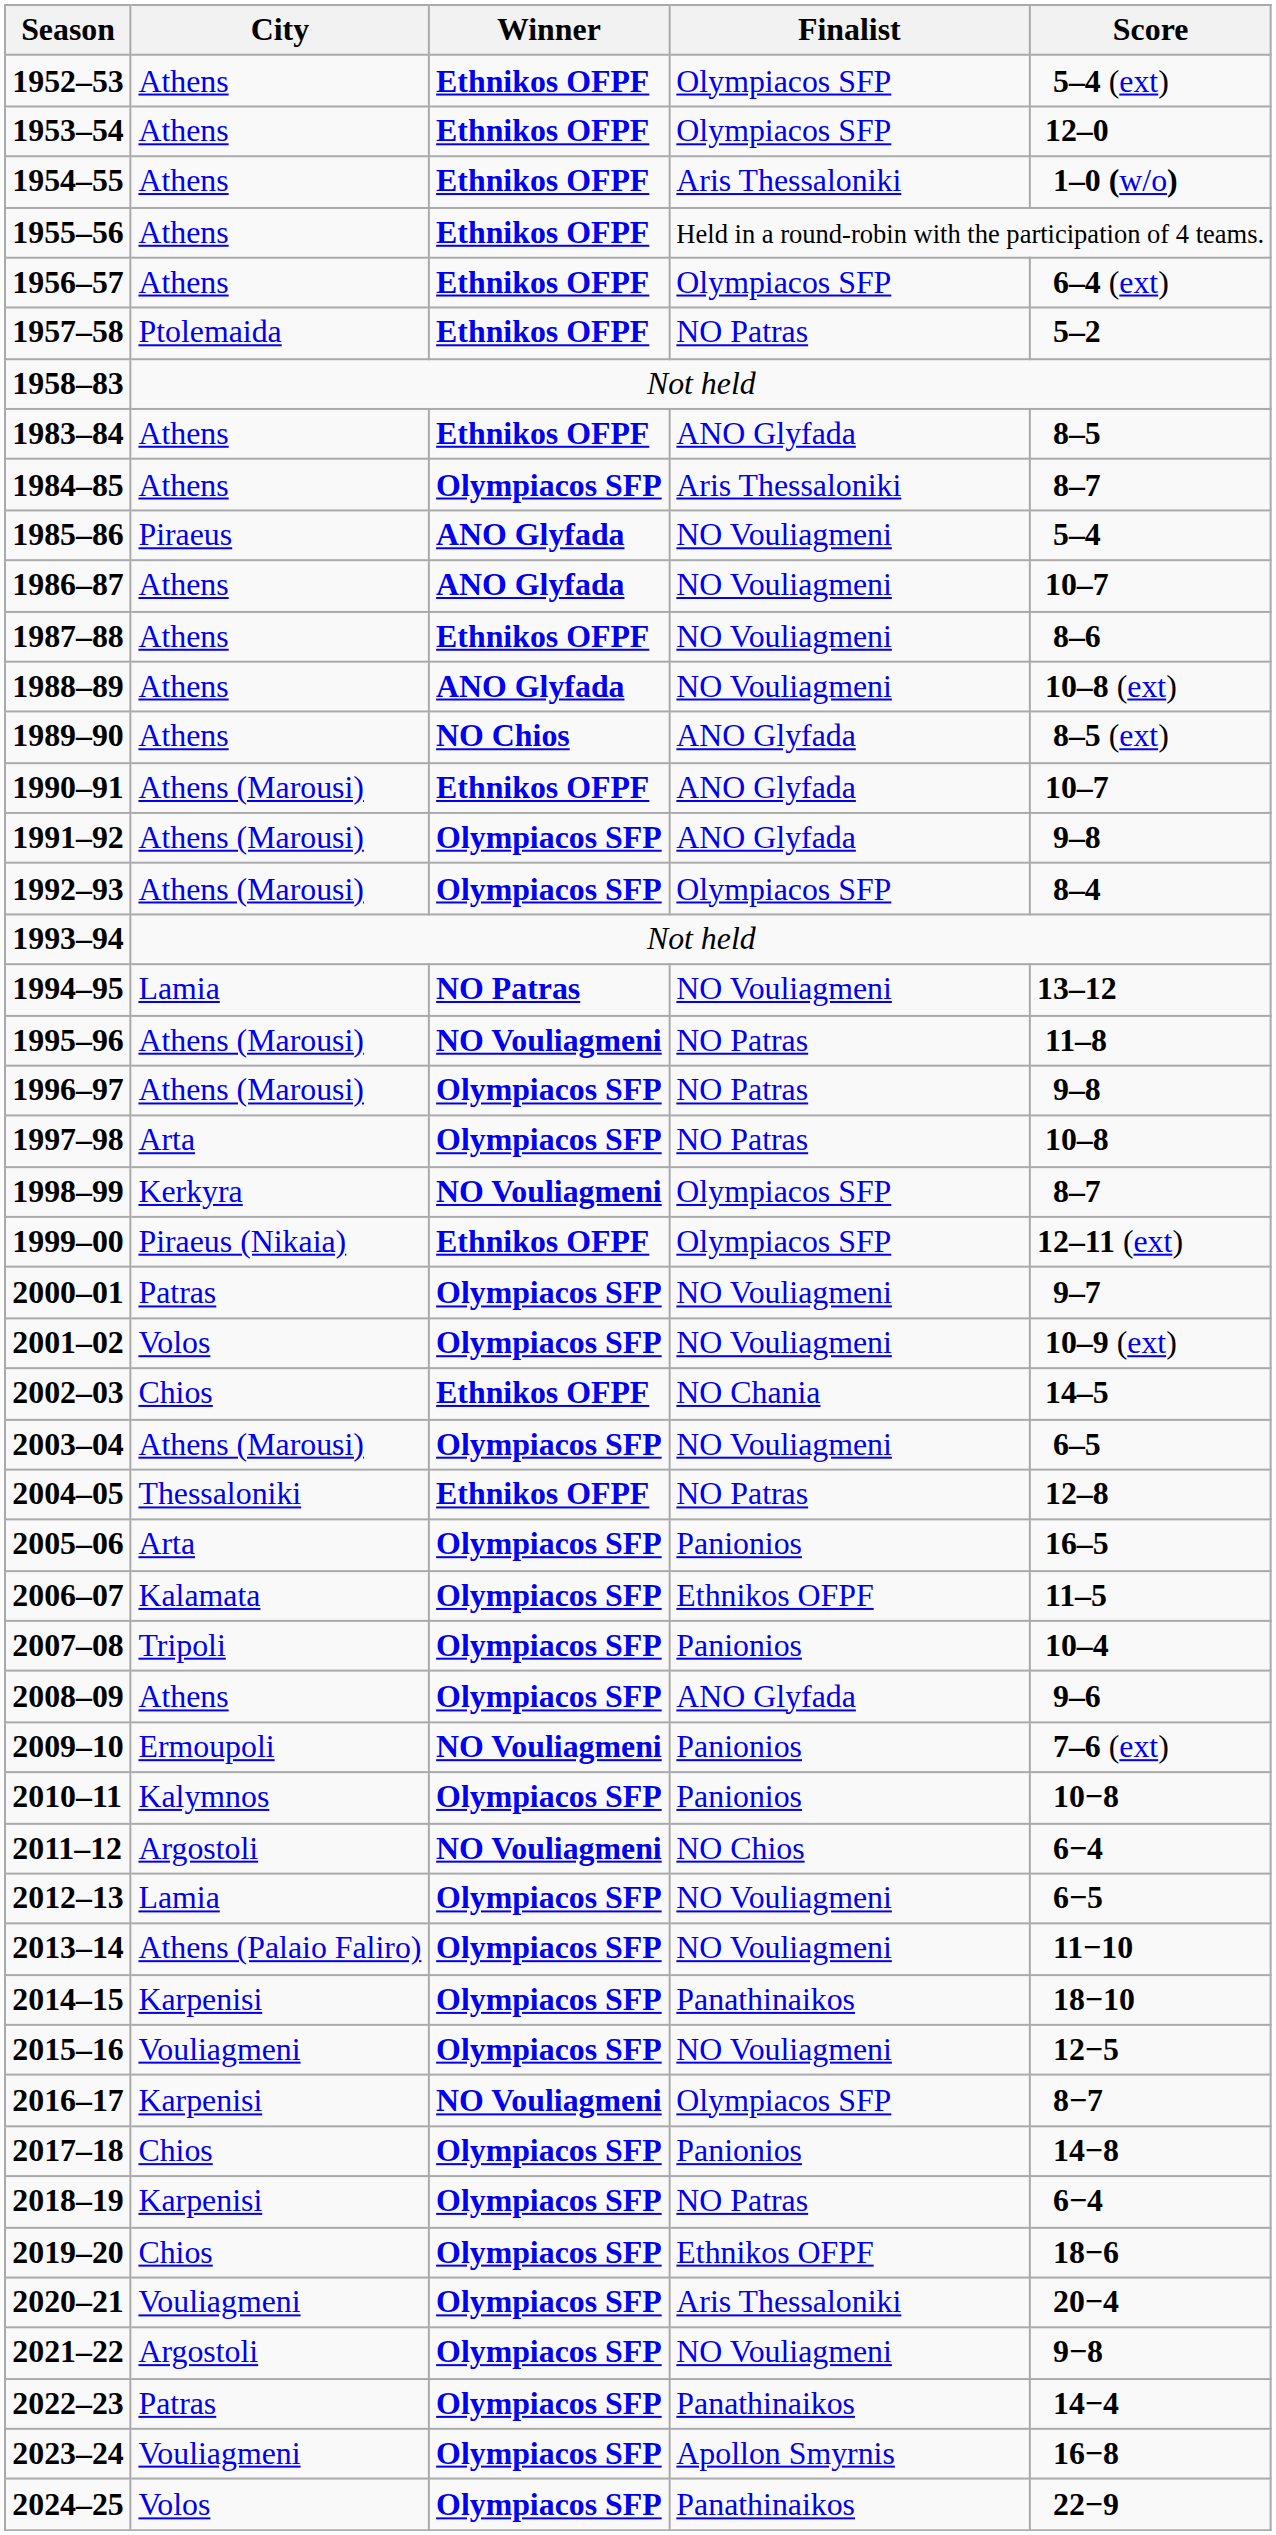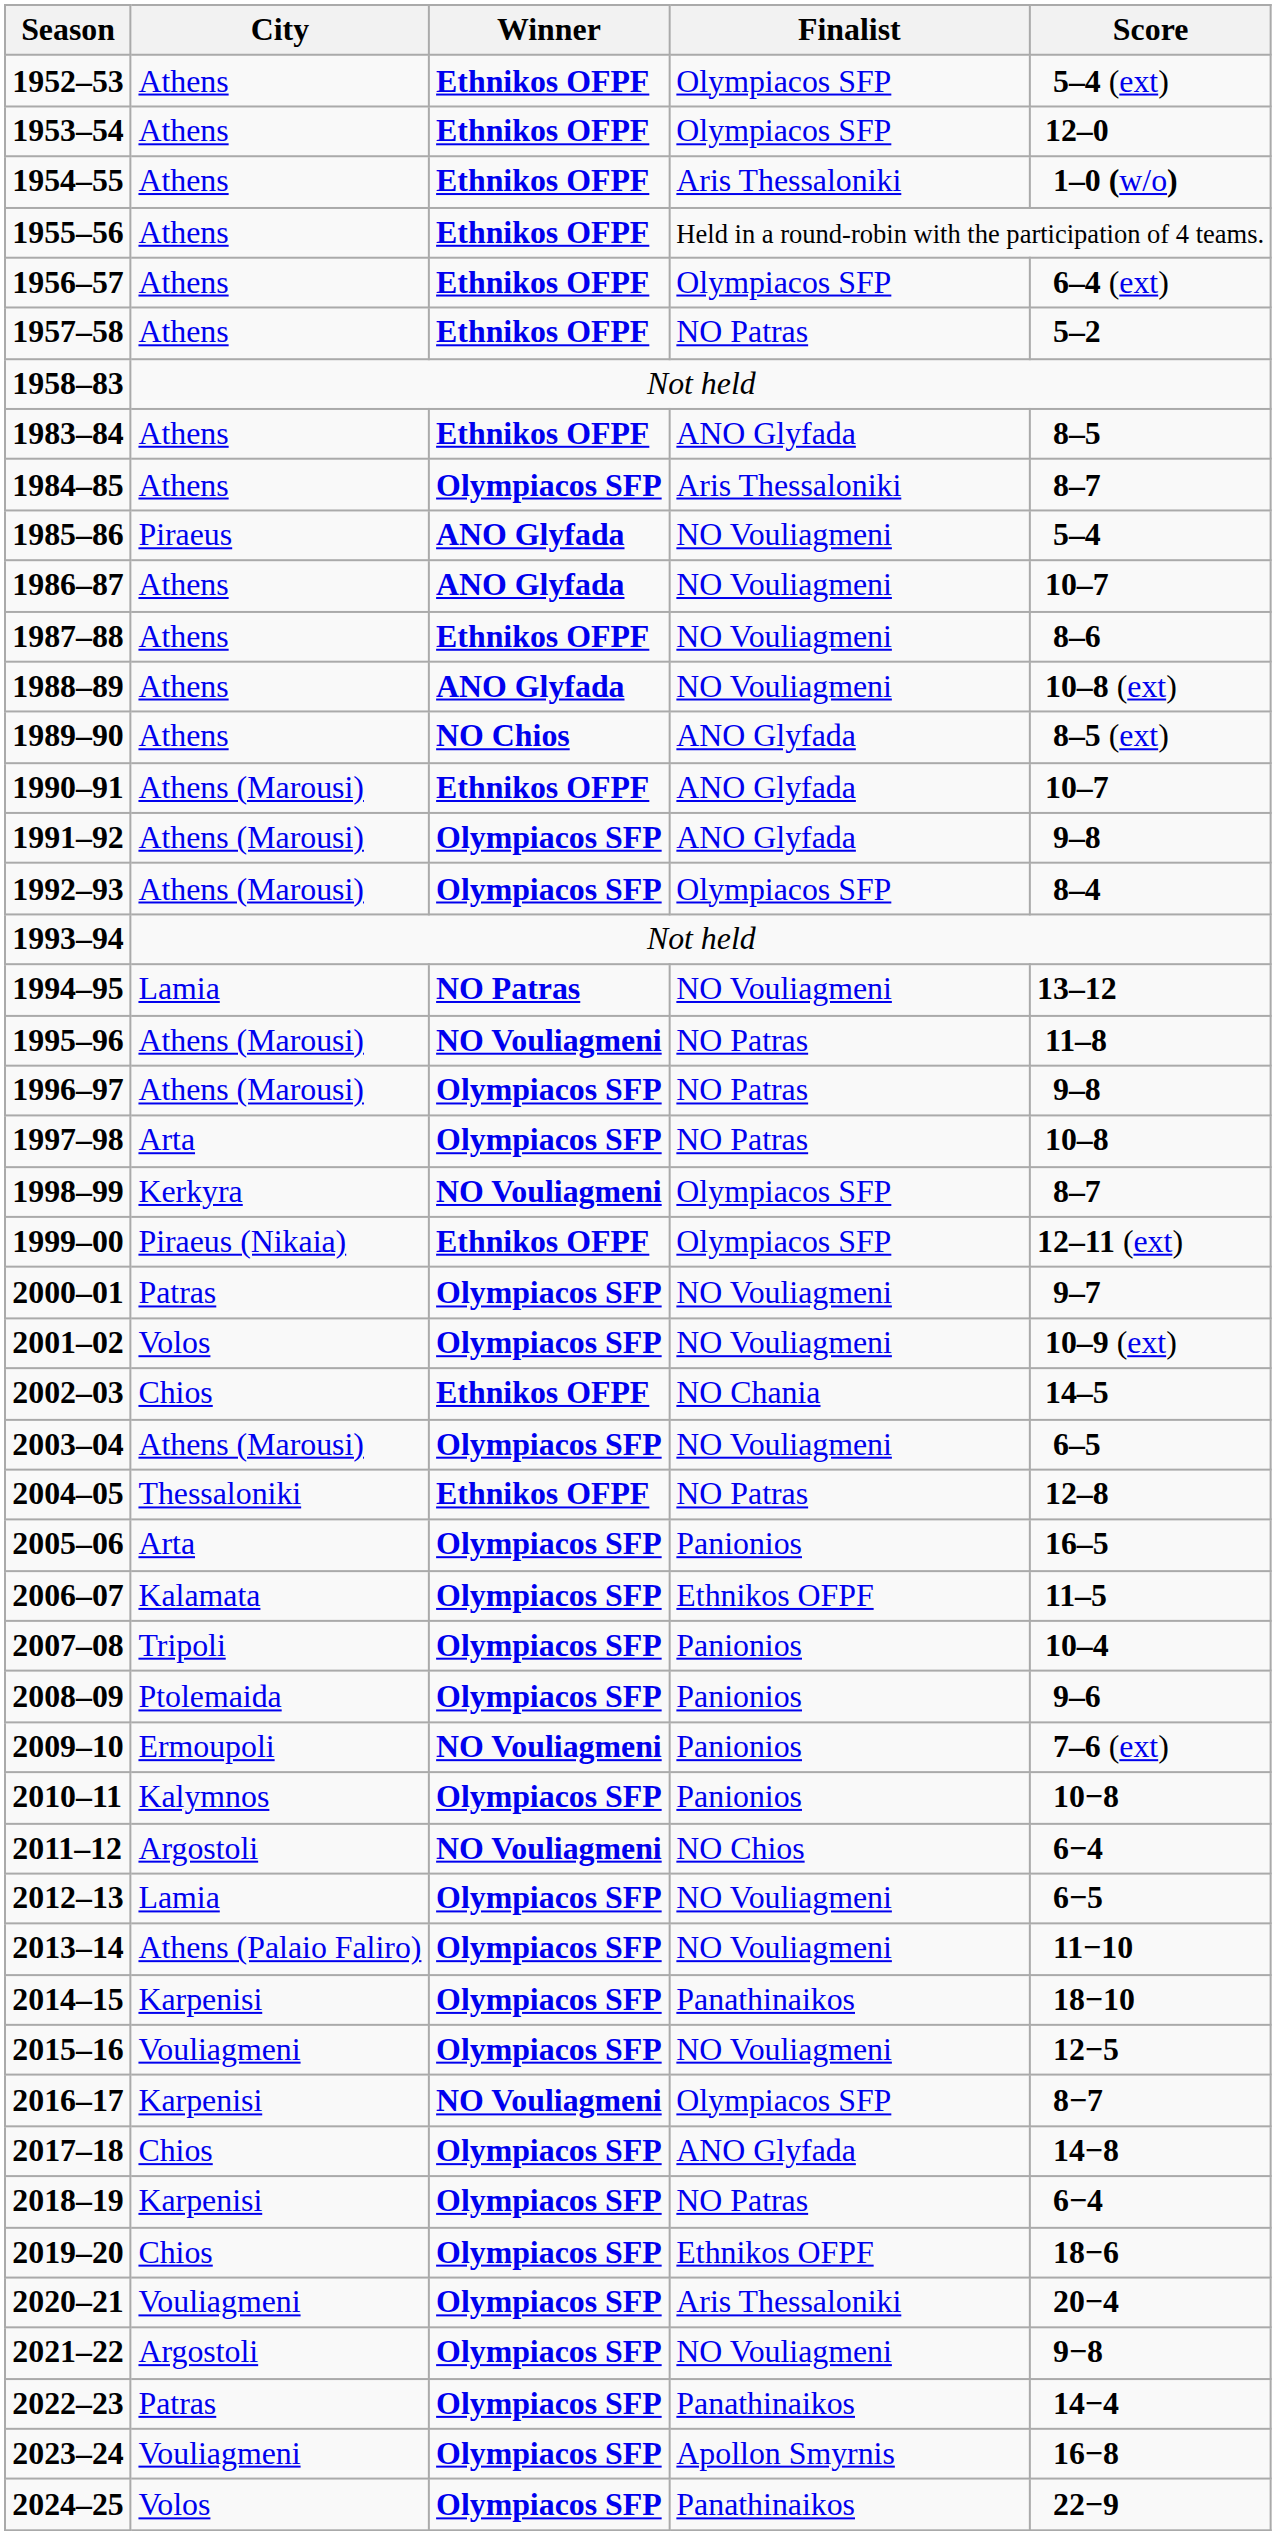1957–58 | City: Ptolemaida -> Athens
2008–09 | City: Athens -> Ptolemaida
2008–09 | Finalist: ANO Glyfada -> Panionios
2017–18 | Finalist: Panionios -> ANO Glyfada
